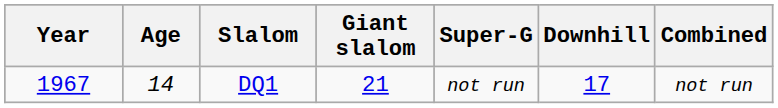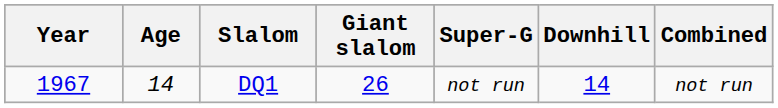DQ1 | Giant slalom: 21 -> 26
DQ1 | Downhill: 17 -> 14
